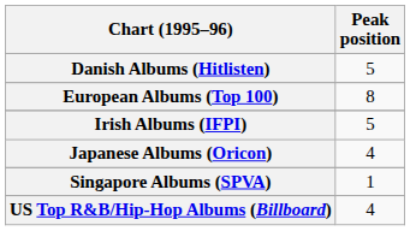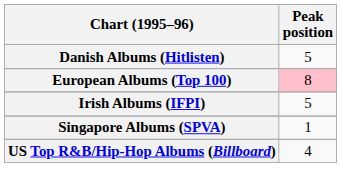European Albums (Top 100) | Peak position: no background -> pink background
- row: Japanese Albums (Oricon) | 4
